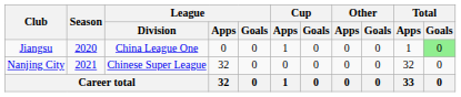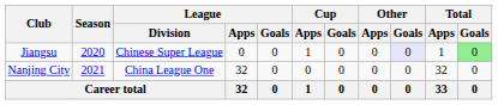Jiangsu | League / Division: China League One -> Chinese Super League
Jiangsu | Other / Goals: no background -> lavender background
Nanjing City | League / Division: Chinese Super League -> China League One
